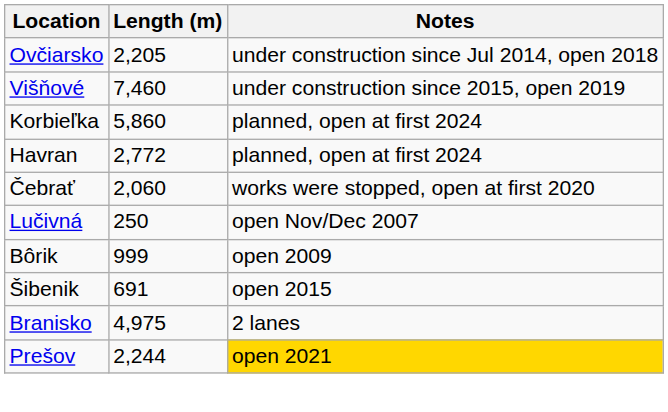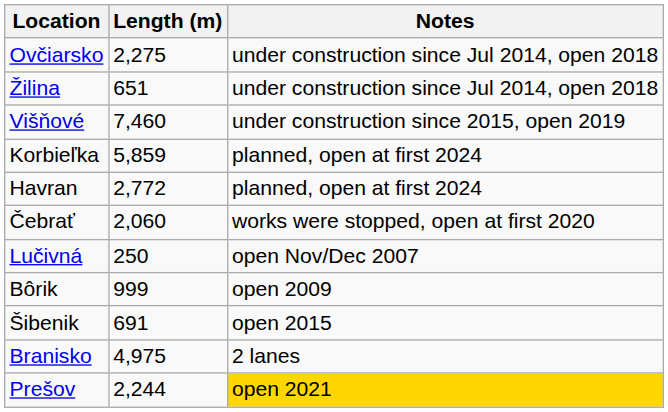Ovčiarsko | Length (m): 2,205 -> 2,275
+ row: Žilina | 651 | under construction since Jul 2014, open 2018
Korbieľka | Length (m): 5,860 -> 5,859
